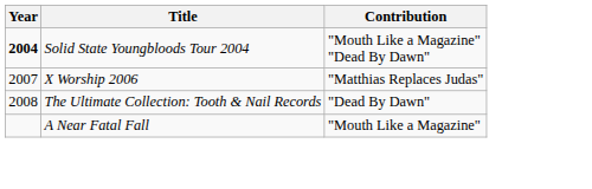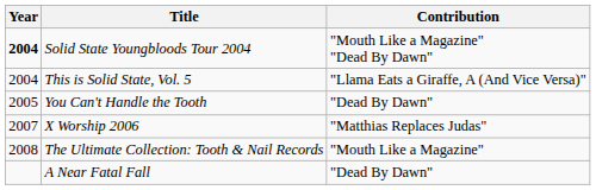+ row: 2004 | This is Solid State, Vol. 5 | "Llama Eats a Giraffe, A (And Vice Versa)"
+ row: 2005 | You Can't Handle the Tooth | "Dead By Dawn"
The Ultimate Collection: Tooth & Nail Records | Contribution: "Dead By Dawn" -> "Mouth Like a Magazine"
A Near Fatal Fall | Contribution: "Mouth Like a Magazine" -> "Dead By Dawn"
